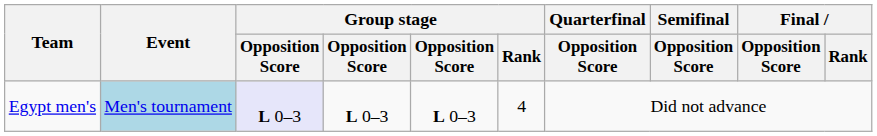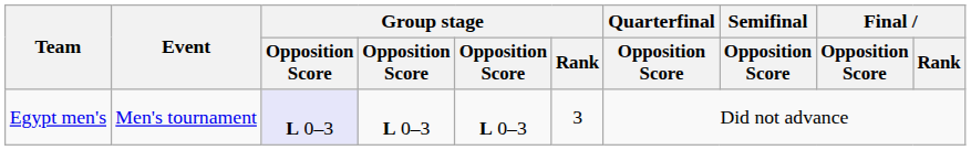Egypt men's | Event: lightblue background -> no background
Egypt men's | Group stage / Rank: 4 -> 3
